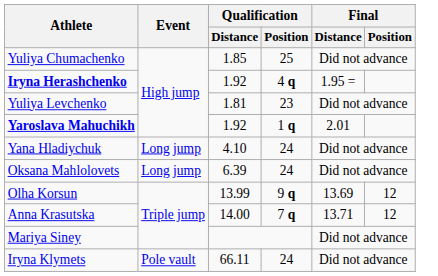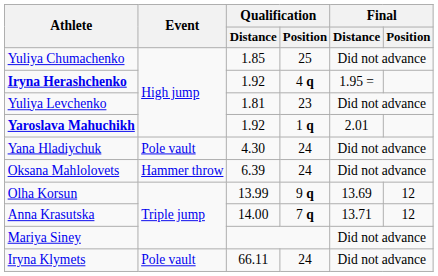Yana Hladiychuk | Event: Long jump -> Pole vault
Yana Hladiychuk | Qualification / Distance: 4.10 -> 4.30
Oksana Mahlolovets | Event: Long jump -> Hammer throw
